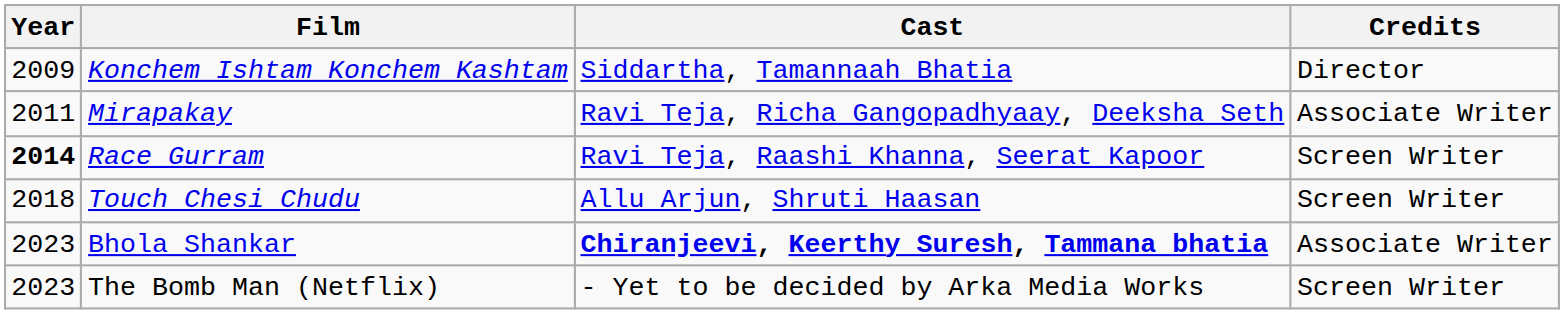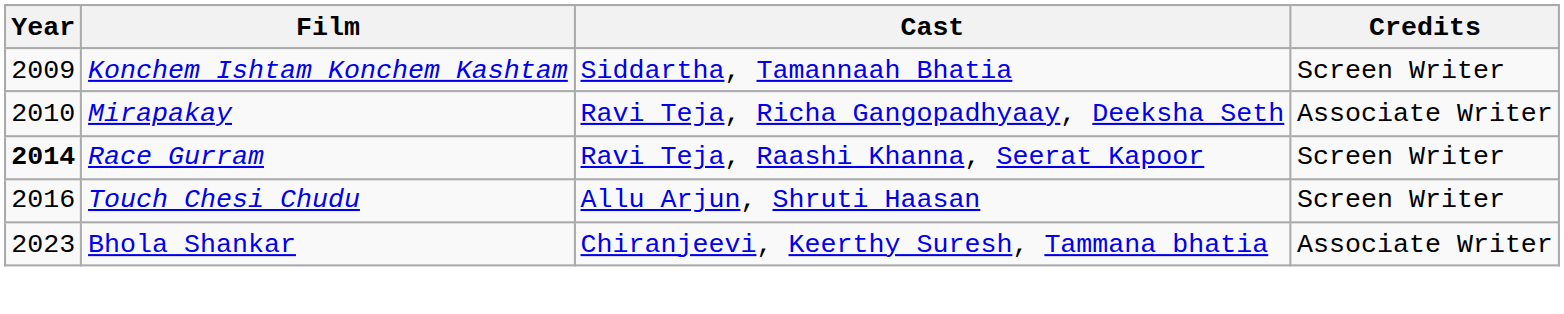Konchem Ishtam Konchem Kashtam | Credits: Director -> Screen Writer
Mirapakay | Year: 2011 -> 2010
Touch Chesi Chudu | Year: 2018 -> 2016
Bhola Shankar | Cast: bold -> normal
- row: 2023 | The Bomb Man (Netflix) | - Yet to be decided by Arka Media Works | Screen Writer
